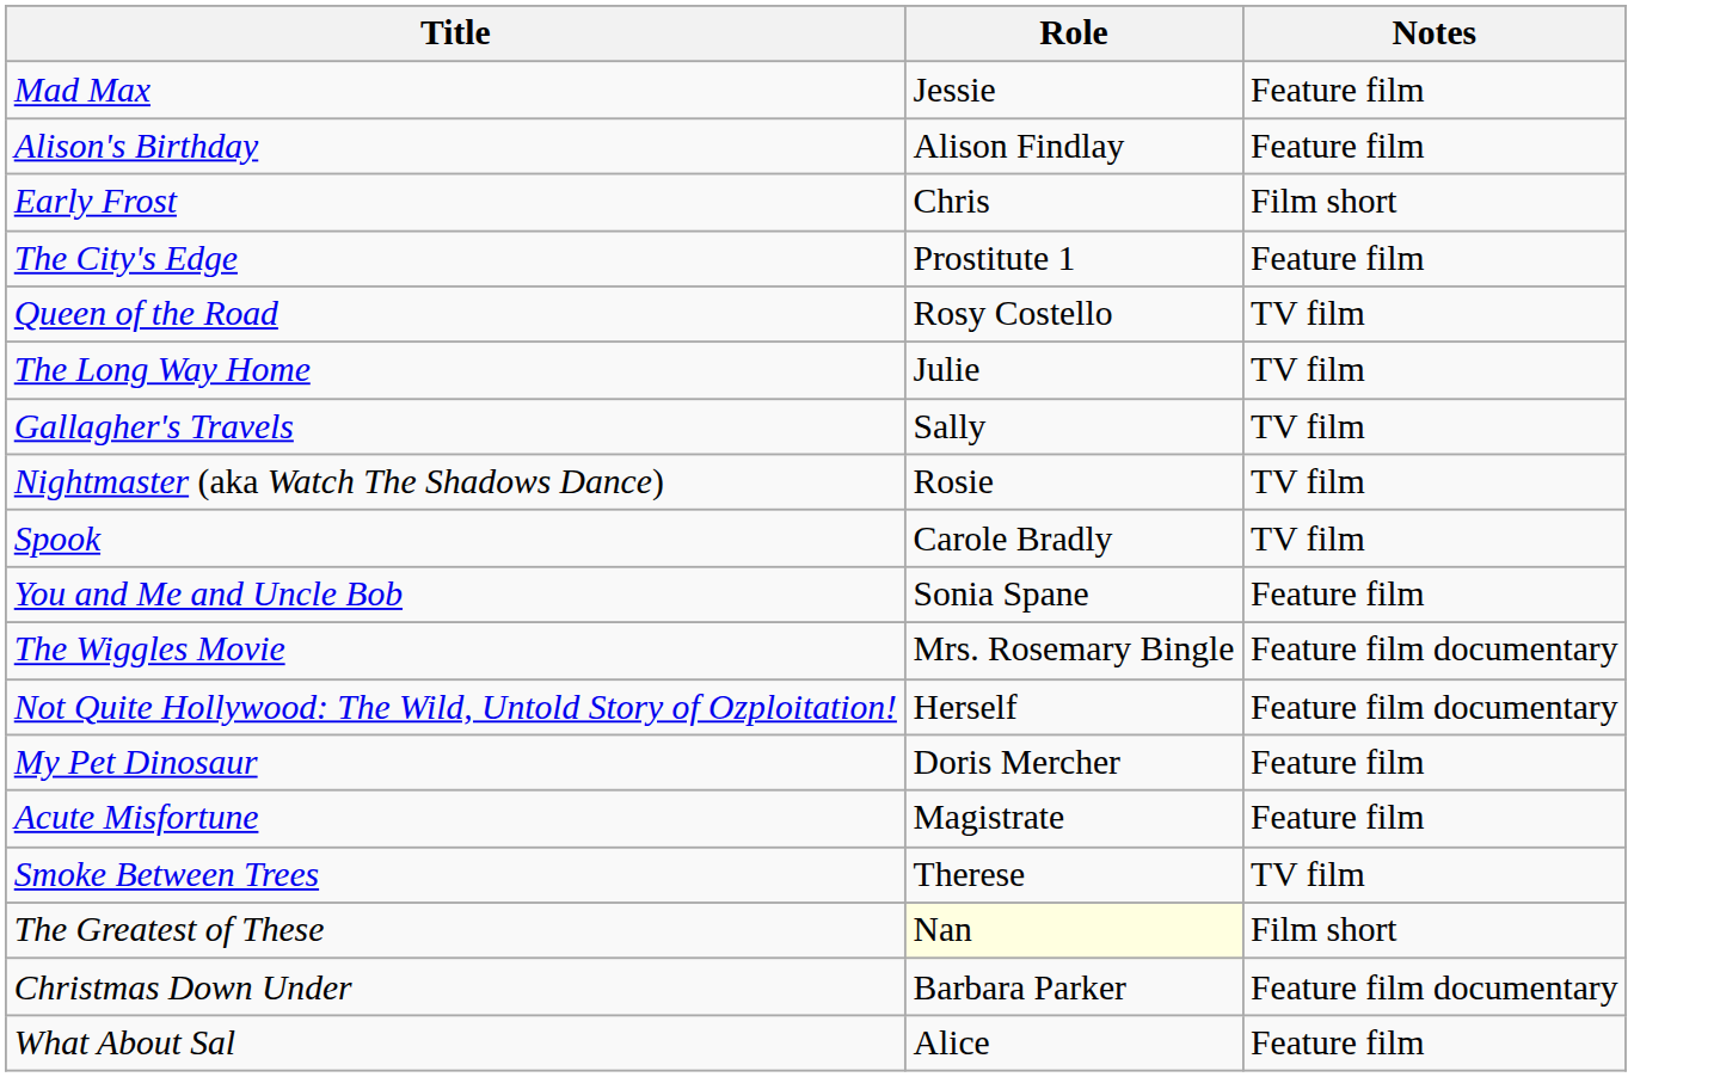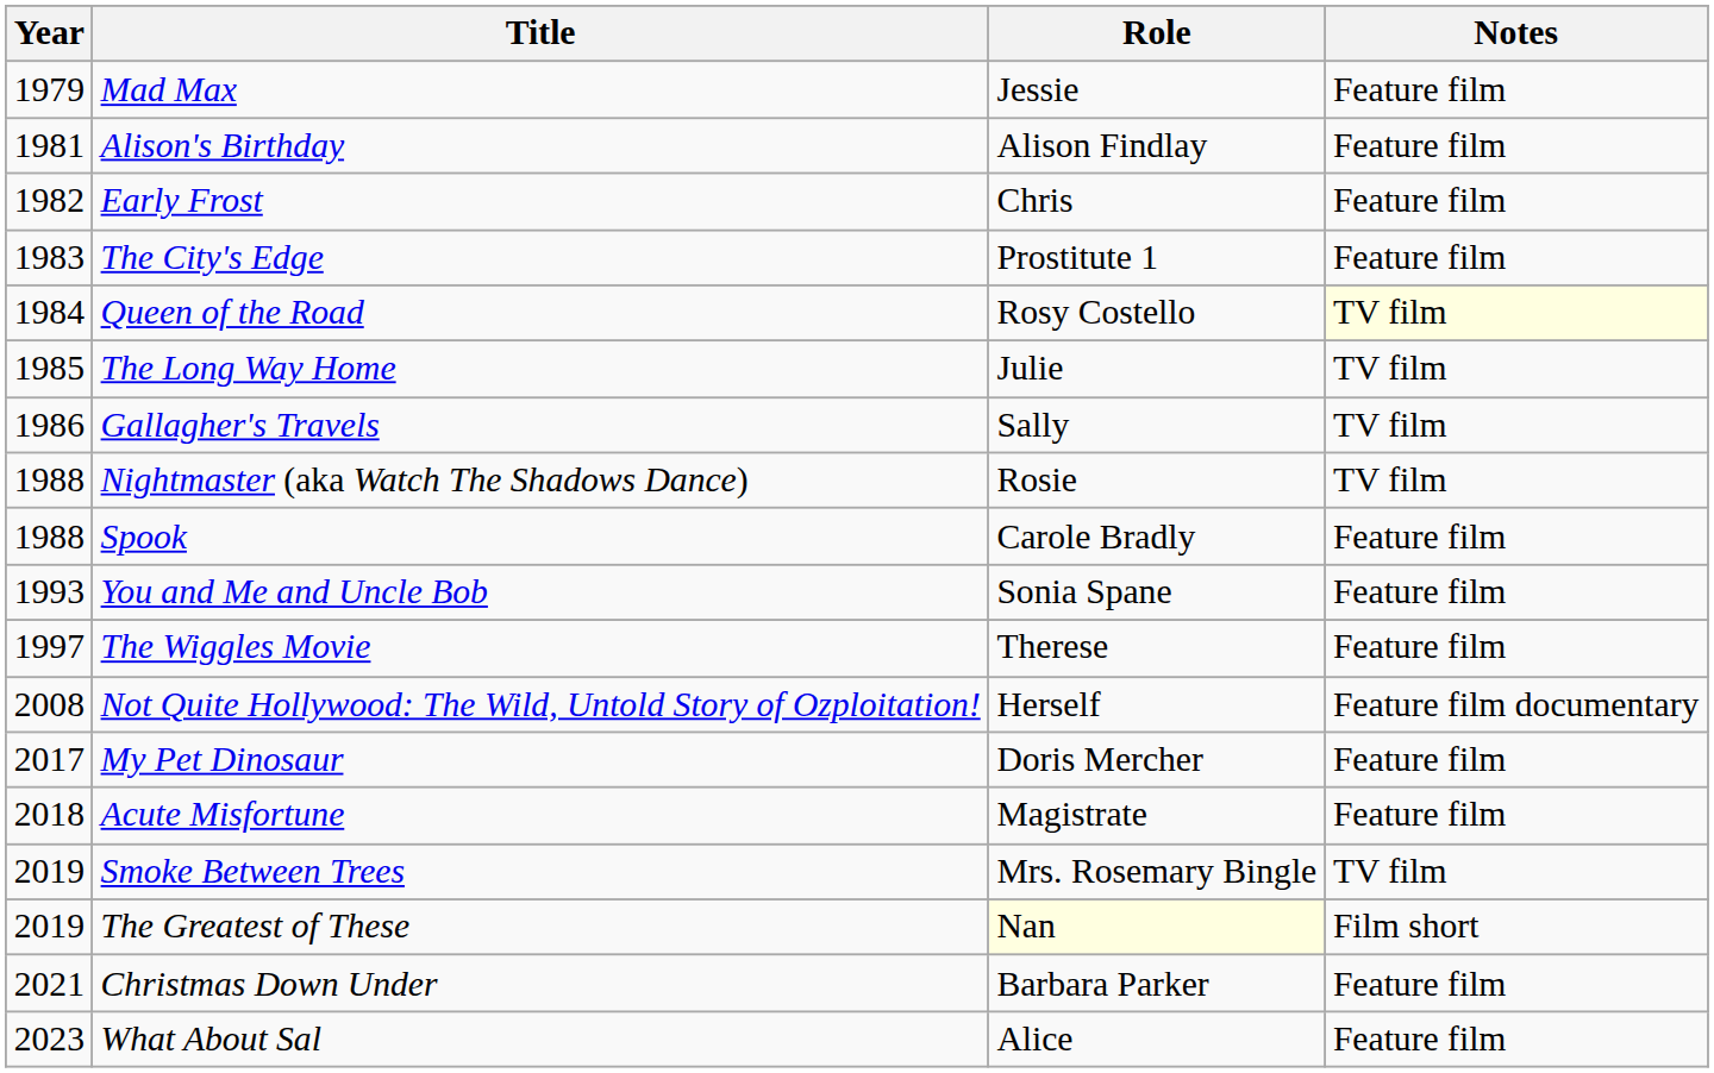+ column: Year | 1979 | 1981 | 1982 | 1983 | 1984 | 1985 | 1986 | 1988 | 1988 | 1993 | 1997 | 2008 | 2017 | 2018 | 2019 | 2019 | 2021 | 2023
Early Frost | Notes: Film short -> Feature film
Queen of the Road | Notes: no background -> lightyellow background
Spook | Notes: TV film -> Feature film
The Wiggles Movie | Role: Mrs. Rosemary Bingle -> Therese
The Wiggles Movie | Notes: Feature film documentary -> Feature film
Smoke Between Trees | Role: Therese -> Mrs. Rosemary Bingle
Christmas Down Under | Notes: Feature film documentary -> Feature film
